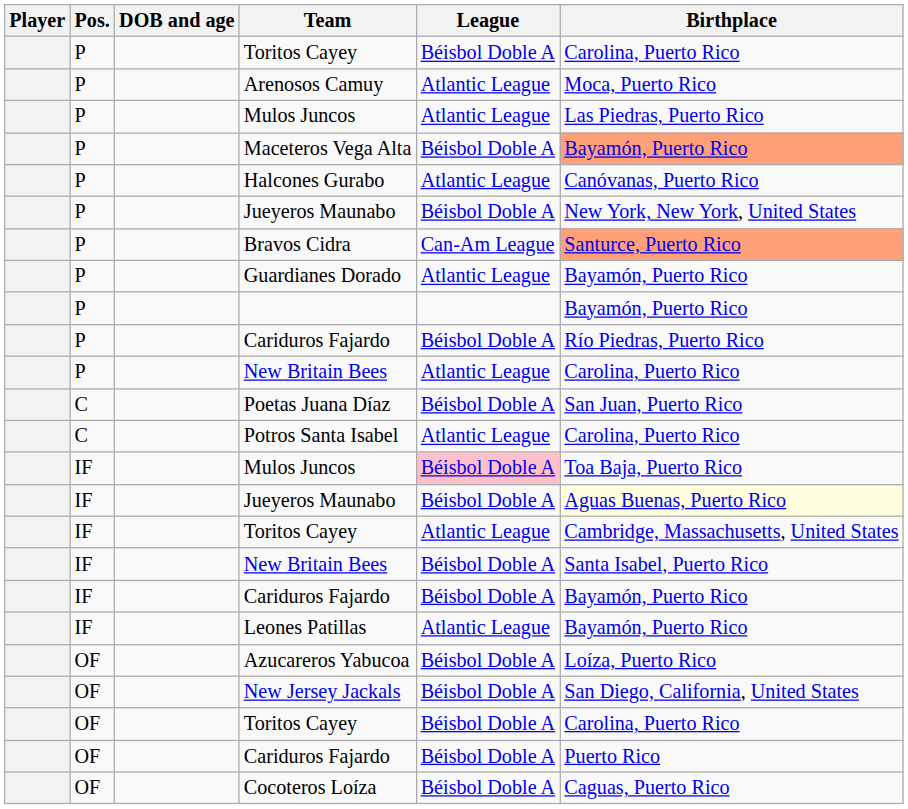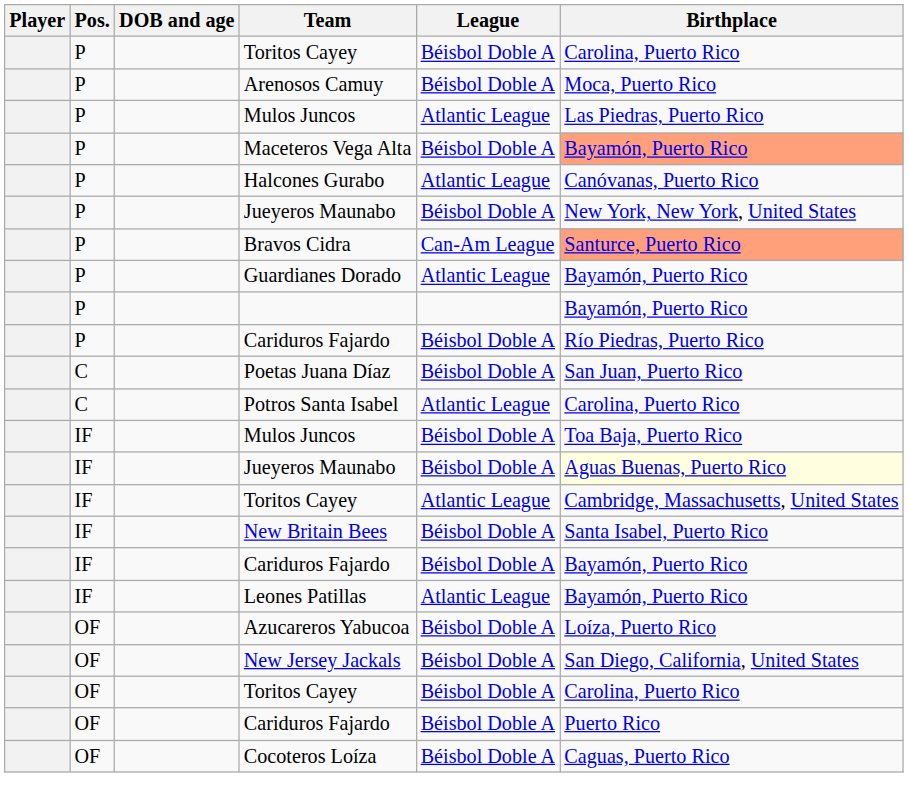Arenosos Camuy | League: Atlantic League -> Béisbol Doble A
- row: P | New Britain Bees | Atlantic League | Carolina, Puerto Rico
IF / Mulos Juncos | League: pink background -> no background
